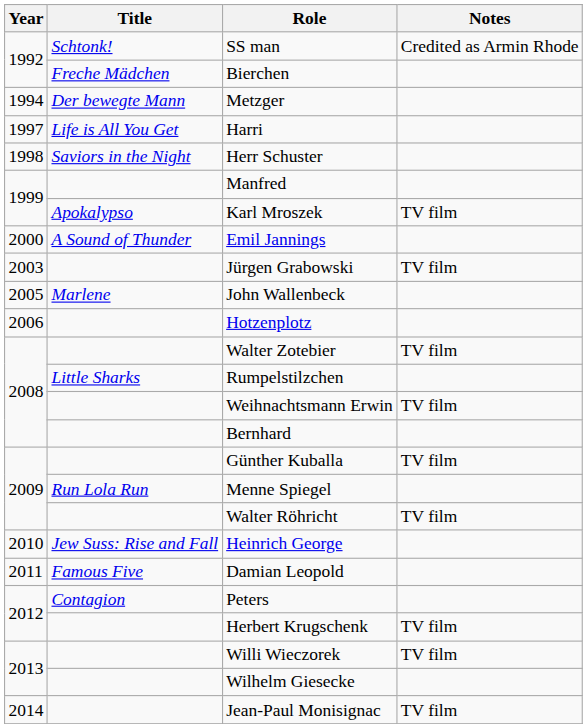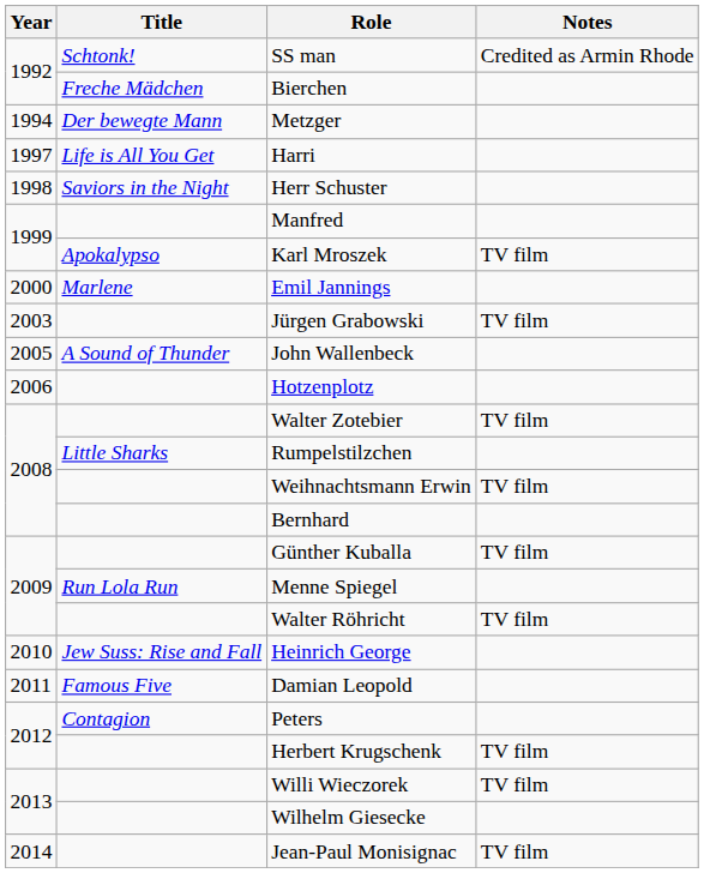Emil Jannings | Title: A Sound of Thunder -> Marlene
John Wallenbeck | Title: Marlene -> A Sound of Thunder
